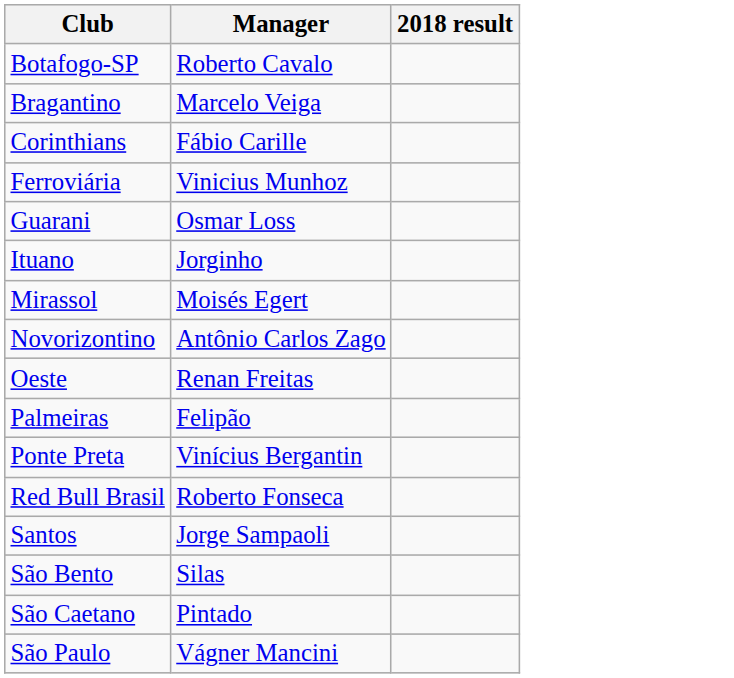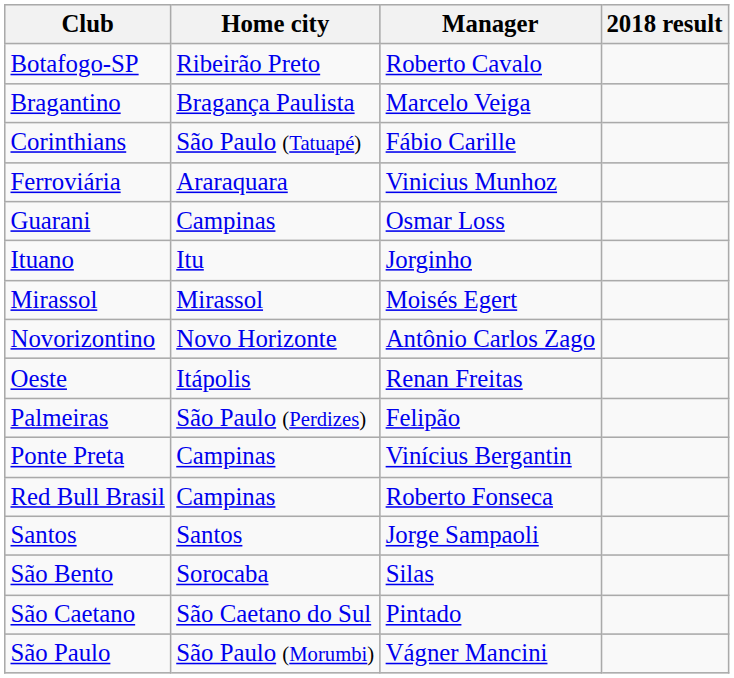+ column: Home city | Ribeirão Preto | Bragança Paulista | São Paulo (Tatuapé) | Araraquara | Campinas | Itu | Mirassol | Novo Horizonte | Itápolis | São Paulo (Perdizes) | Campinas | Campinas | Santos | Sorocaba | São Caetano do Sul | São Paulo (Morumbi)
